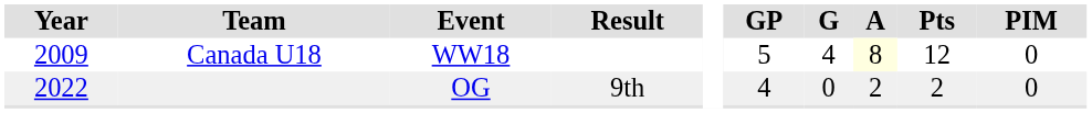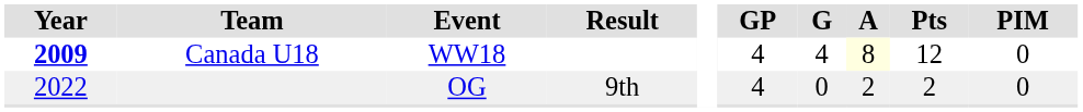Canada U18 | Year: normal -> bold
Canada U18 | GP: 5 -> 4
